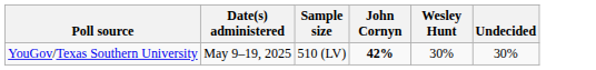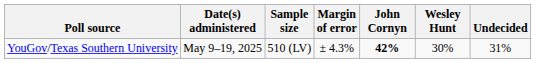+ column: Margin of error | ± 4.3%
YouGov/Texas Southern University | Undecided: 30% -> 31%
